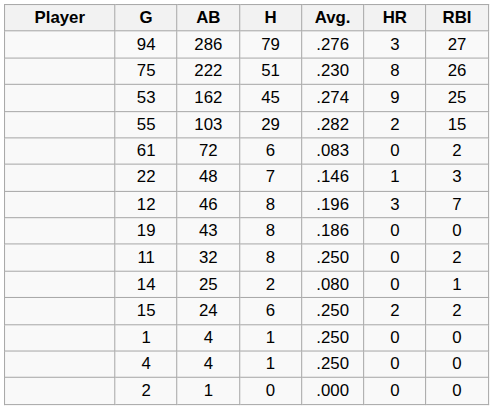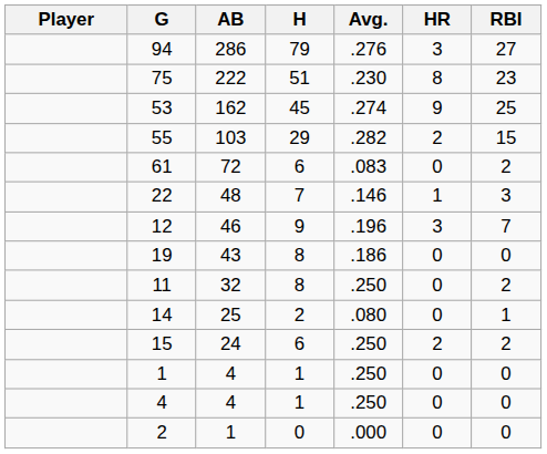75 | RBI: 26 -> 23
12 | H: 8 -> 9
